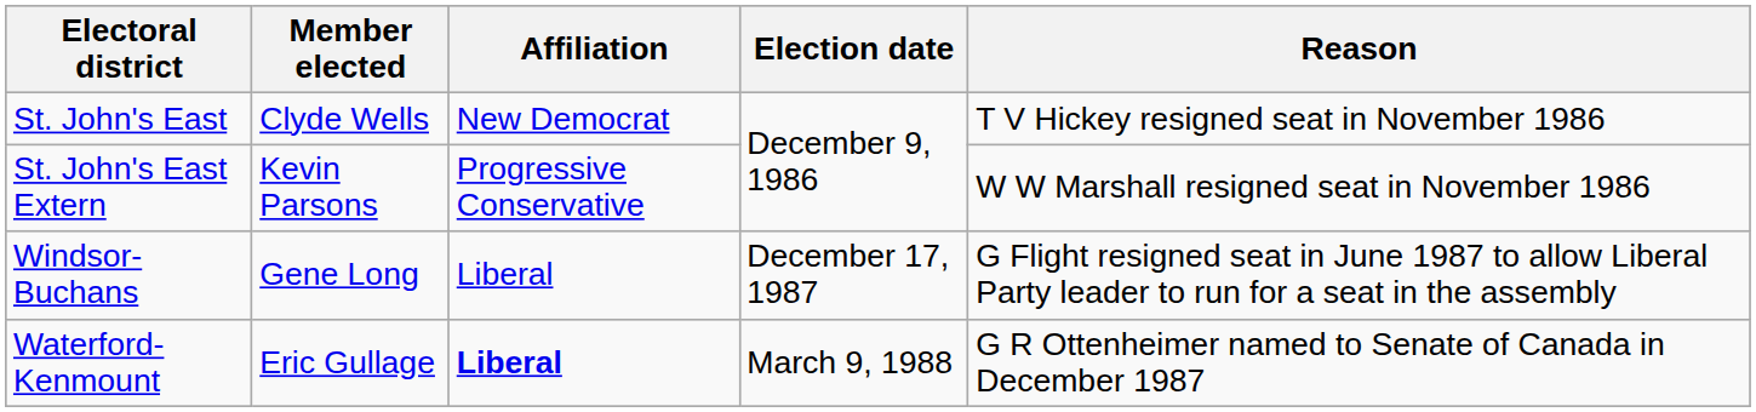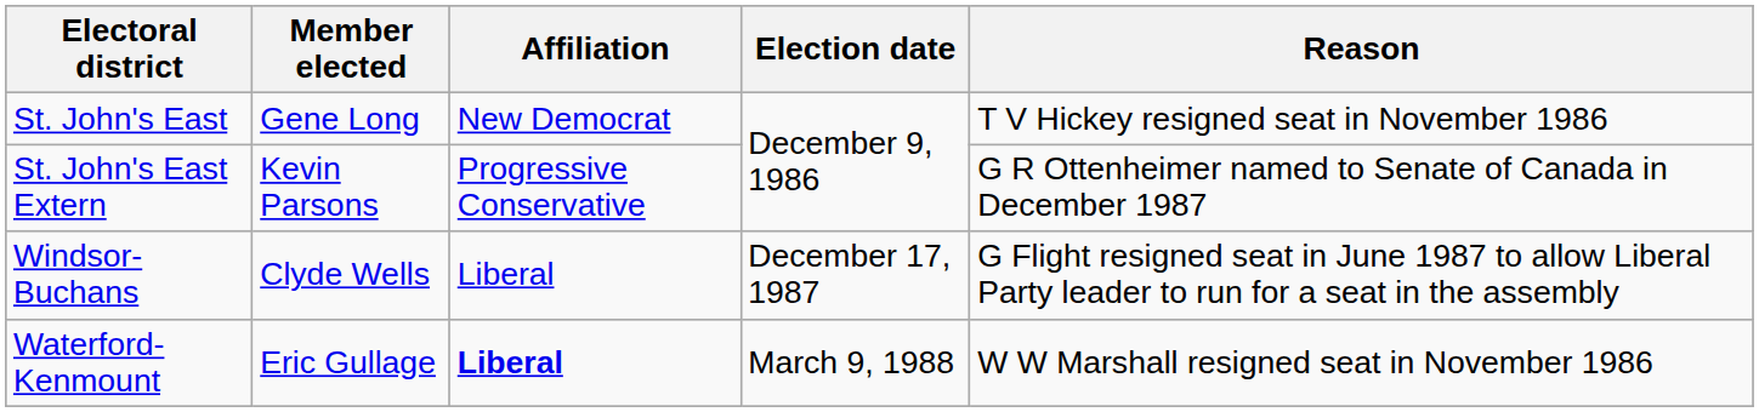St. John's East | Member elected: Clyde Wells -> Gene Long
St. John's East Extern | Reason: W W Marshall resigned seat in November 1986 -> G R Ottenheimer named to Senate of Canada in December 1987
Windsor-Buchans | Member elected: Gene Long -> Clyde Wells
Waterford-Kenmount | Reason: G R Ottenheimer named to Senate of Canada in December 1987 -> W W Marshall resigned seat in November 1986
